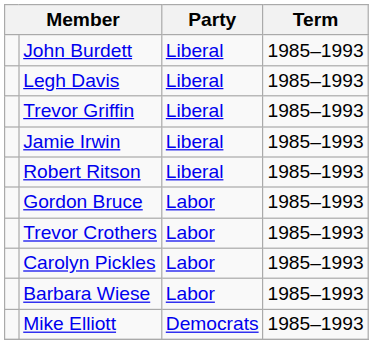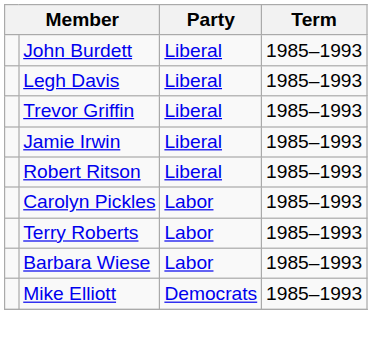- row: Gordon Bruce | Labor | 1985–1993
- row: Trevor Crothers | Labor | 1985–1993
+ row: Terry Roberts | Labor | 1985–1993
